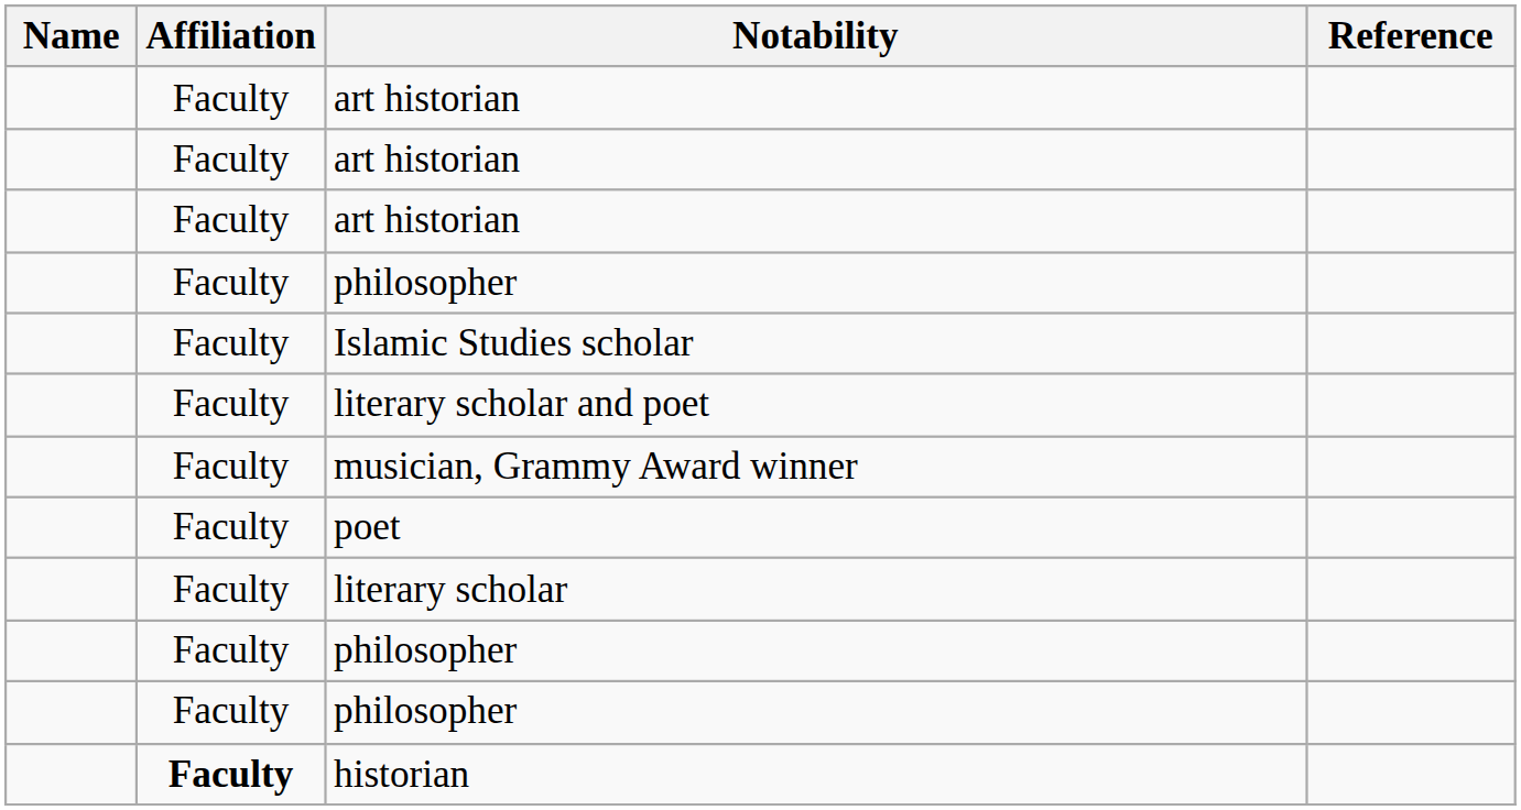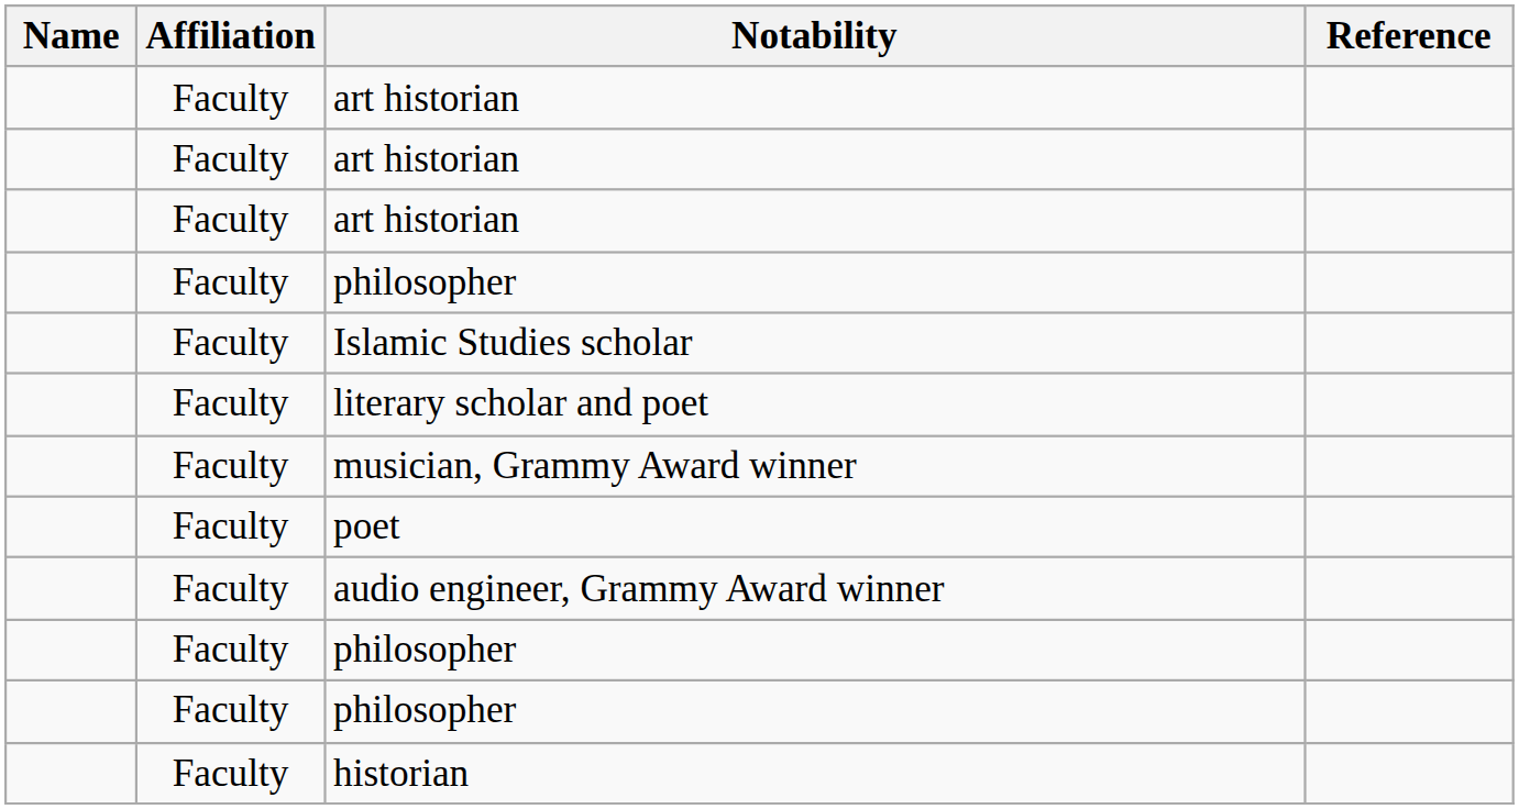+ row: Faculty | audio engineer, Grammy Award winner
- row: Faculty | literary scholar
historian | Affiliation: bold -> normal
